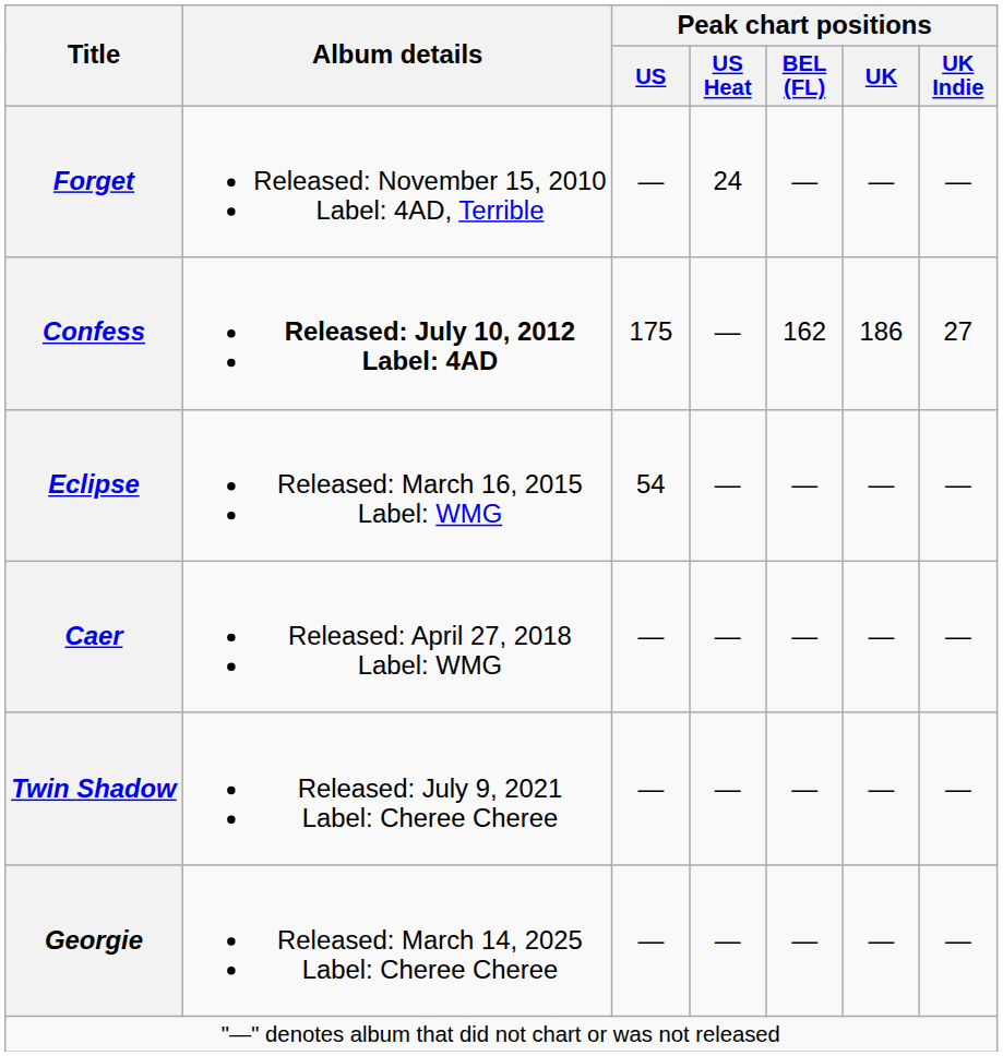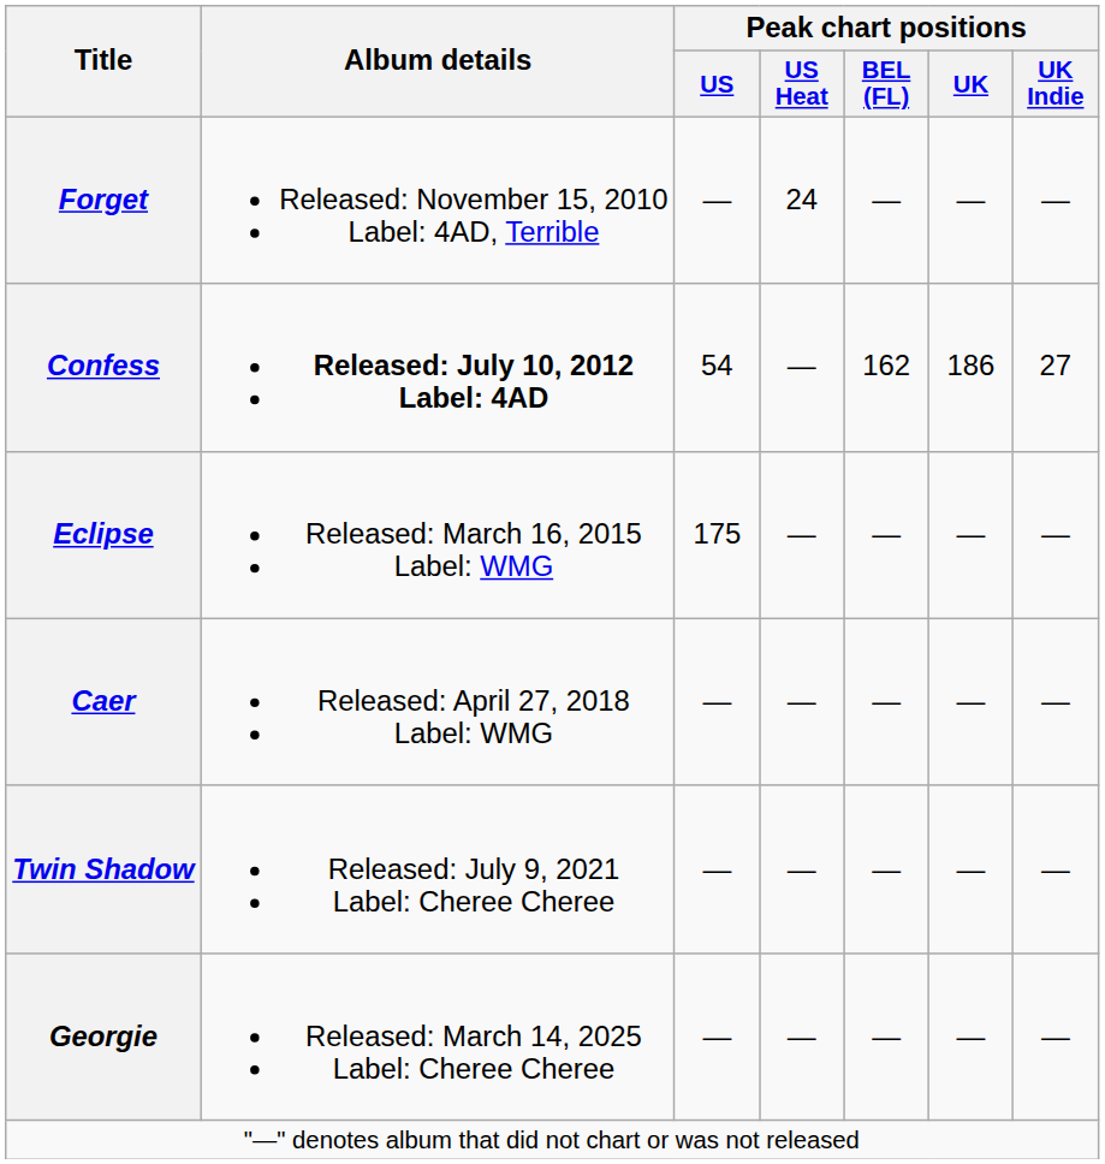Confess | Peak chart positions / US: 175 -> 54
Eclipse | Peak chart positions / US: 54 -> 175
